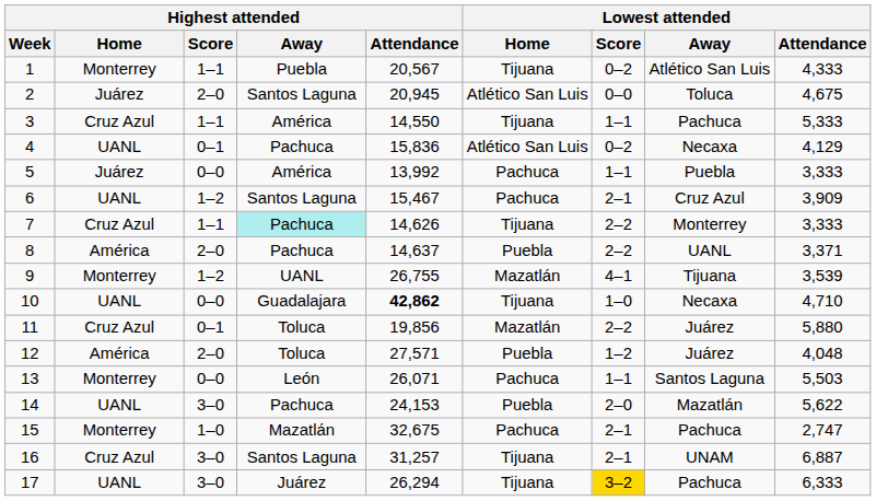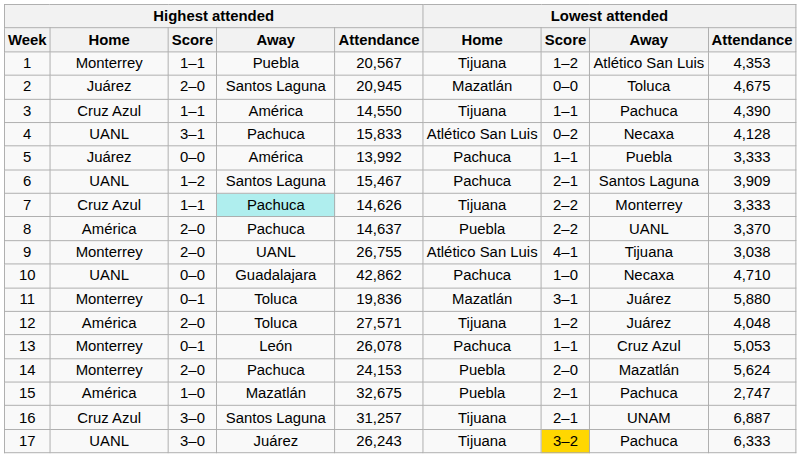1 | Lowest attended / Score: 0–2 -> 1–2
1 | Lowest attended / Attendance: 4,333 -> 4,353
2 | Lowest attended / Home: Atlético San Luis -> Mazatlán
3 | Lowest attended / Attendance: 5,333 -> 4,390
4 | Highest attended / Score: 0–1 -> 3–1
4 | Highest attended / Attendance: 15,836 -> 15,833
4 | Lowest attended / Attendance: 4,129 -> 4,128
6 | Lowest attended / Away: Cruz Azul -> Santos Laguna
8 | Lowest attended / Attendance: 3,371 -> 3,370
9 | Highest attended / Score: 1–2 -> 2–0
9 | Lowest attended / Home: Mazatlán -> Atlético San Luis
9 | Lowest attended / Attendance: 3,539 -> 3,038
10 | Highest attended / Attendance: bold -> normal
10 | Lowest attended / Home: Tijuana -> Pachuca
11 | Highest attended / Home: Cruz Azul -> Monterrey
11 | Highest attended / Attendance: 19,856 -> 19,836
11 | Lowest attended / Score: 2–2 -> 3–1
12 | Lowest attended / Home: Puebla -> Tijuana
13 | Highest attended / Score: 0–0 -> 0–1
13 | Highest attended / Attendance: 26,071 -> 26,078
13 | Lowest attended / Away: Santos Laguna -> Cruz Azul
13 | Lowest attended / Attendance: 5,503 -> 5,053
14 | Highest attended / Home: UANL -> Monterrey
14 | Highest attended / Score: 3–0 -> 2–0
14 | Lowest attended / Attendance: 5,622 -> 5,624
15 | Highest attended / Home: Monterrey -> América
15 | Lowest attended / Home: Pachuca -> Puebla
17 | Highest attended / Attendance: 26,294 -> 26,243
